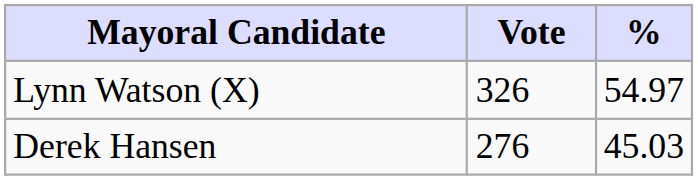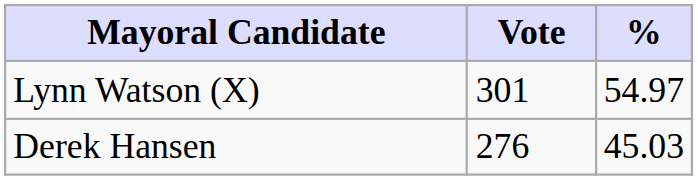Lynn Watson (X) | Vote: 326 -> 301
